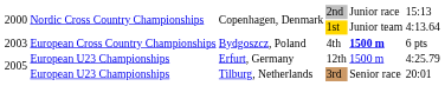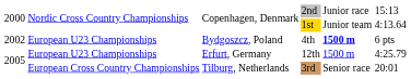Bydgoszcz, Poland | column 1: 2003 -> 2002
Bydgoszcz, Poland | column 2: European Cross Country Championships -> European U23 Championships
Tilburg, Netherlands | column 2: European U23 Championships -> European Cross Country Championships
